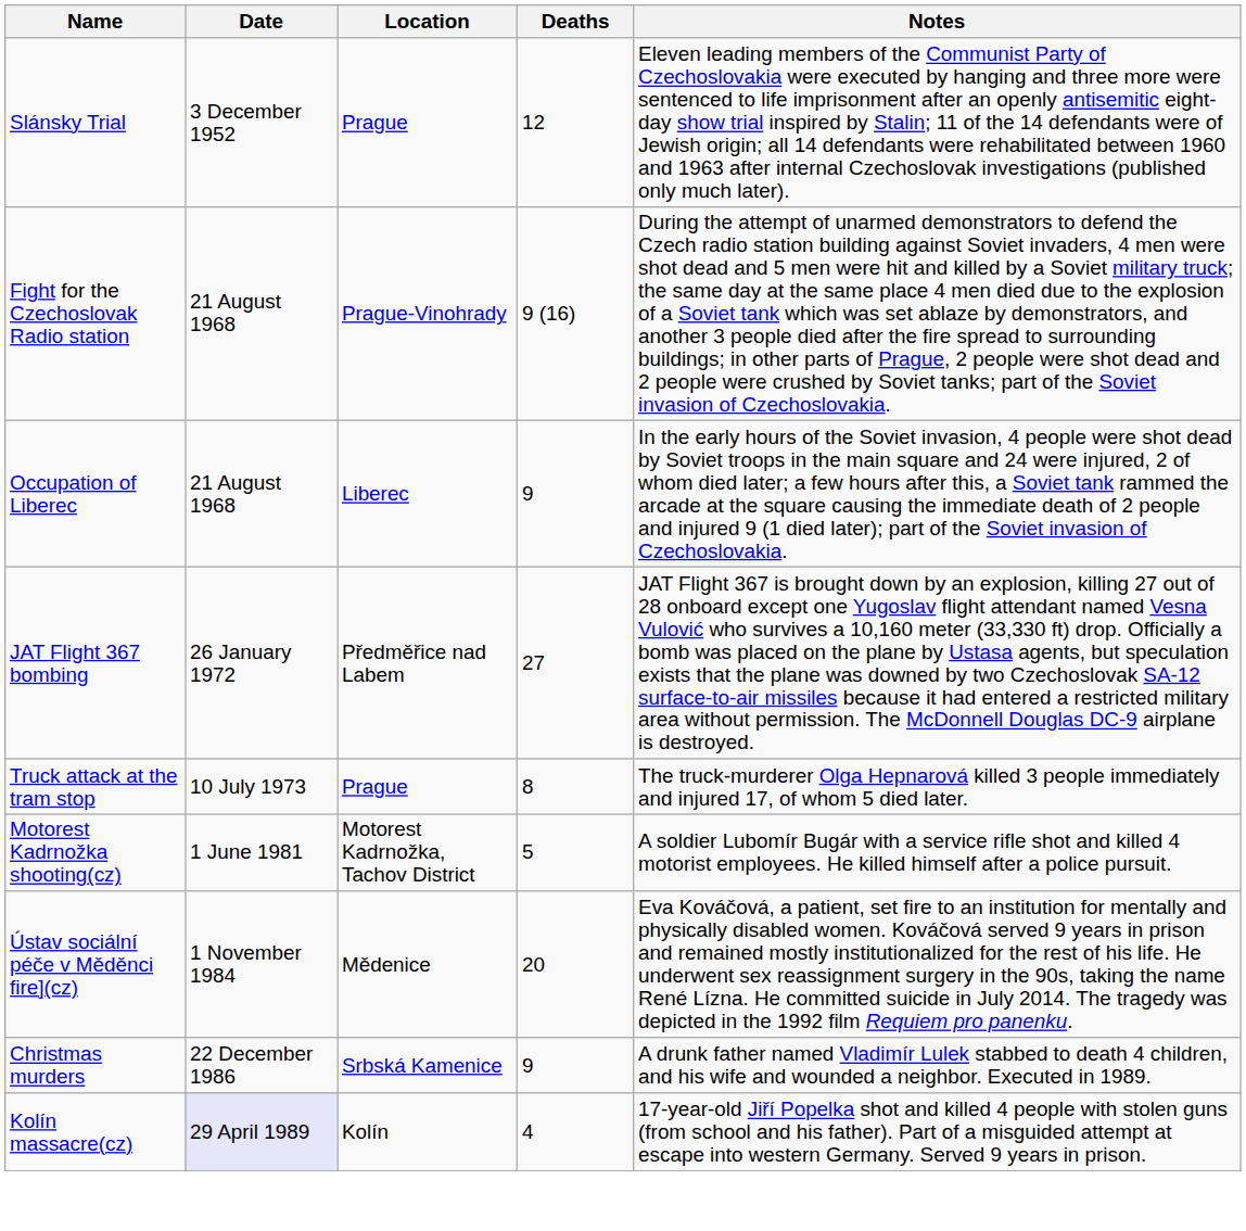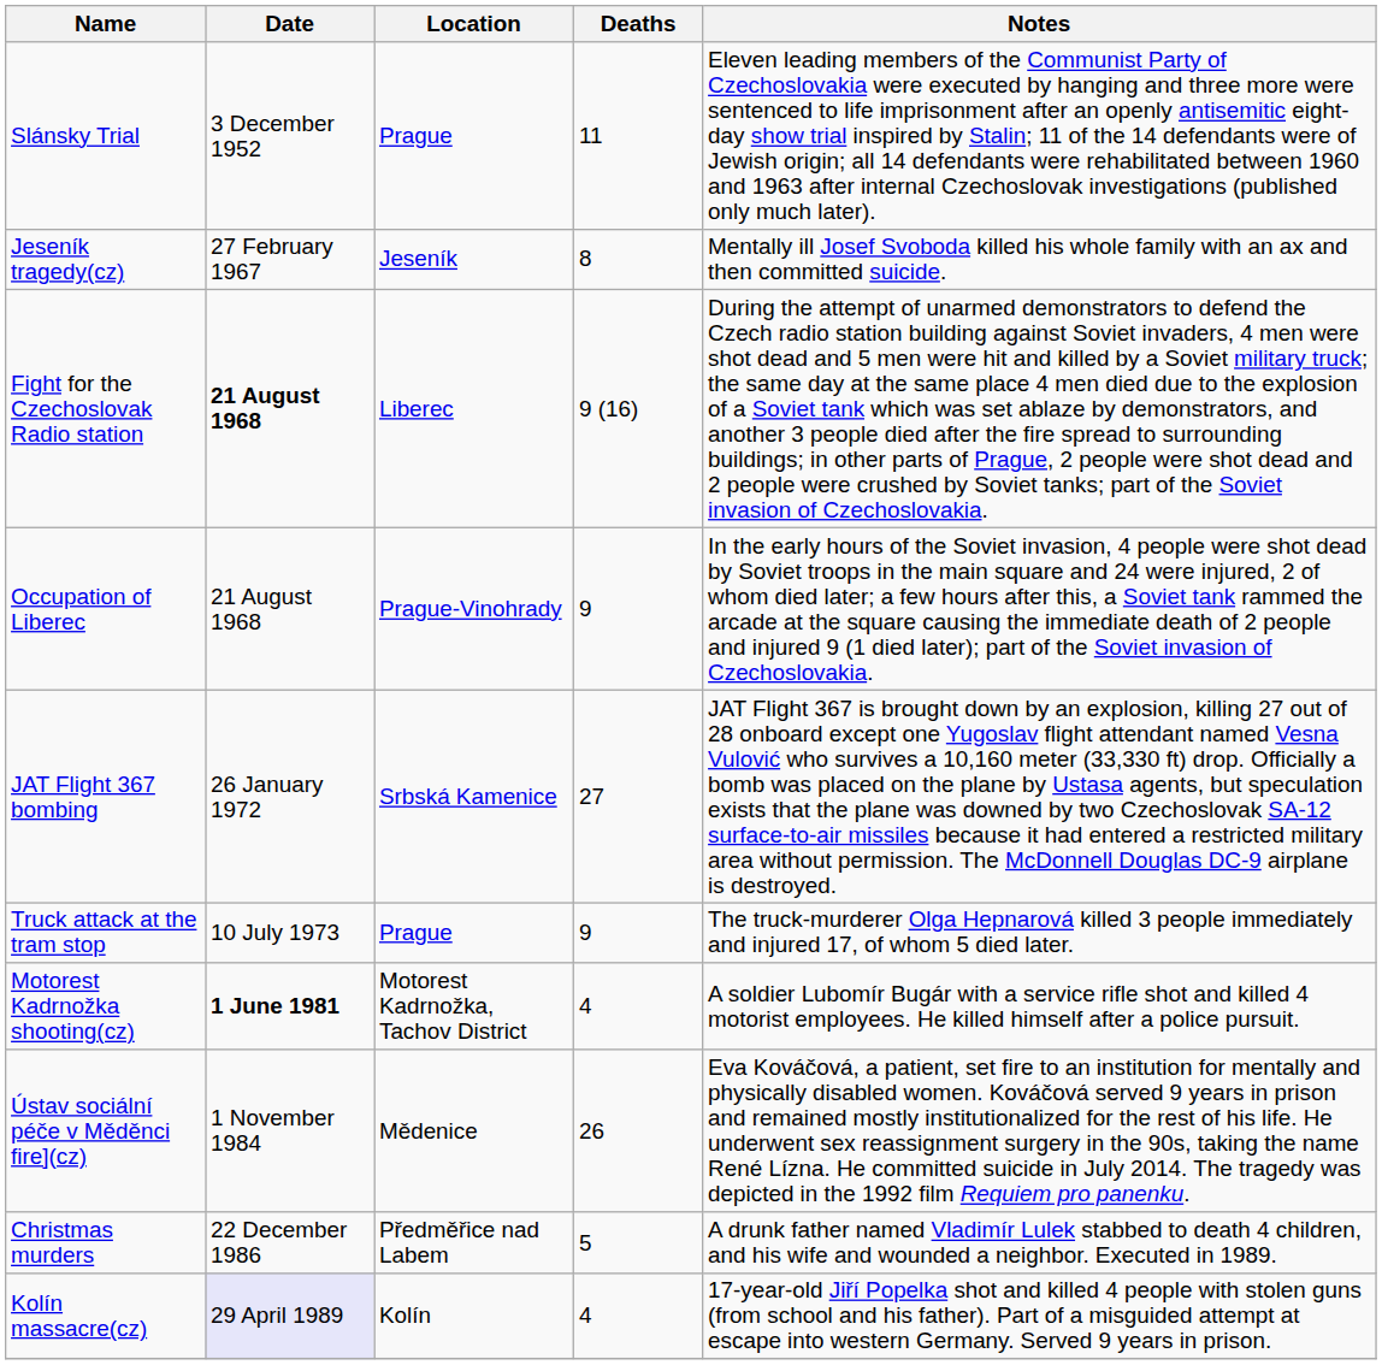Slánsky Trial | Deaths: 12 -> 11
+ row: Jeseník tragedy(cz) | 27 February 1967 | Jeseník | 8 | Mentally ill Josef Svoboda killed his whole family with an ax and then committed suicide.
Fight for the Czechoslovak Radio station | Date: normal -> bold
Fight for the Czechoslovak Radio station | Location: Prague-Vinohrady -> Liberec
Occupation of Liberec | Location: Liberec -> Prague-Vinohrady
JAT Flight 367 bombing | Location: Předměřice nad Labem -> Srbská Kamenice
Truck attack at the tram stop | Deaths: 8 -> 9
Motorest Kadrnožka shooting(cz) | Date: normal -> bold
Motorest Kadrnožka shooting(cz) | Deaths: 5 -> 4
Ústav sociální péče v Měděnci fire](cz) | Deaths: 20 -> 26
Christmas murders | Location: Srbská Kamenice -> Předměřice nad Labem
Christmas murders | Deaths: 9 -> 5
